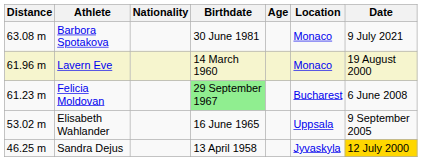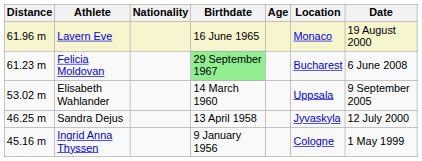- row: 63.08 m | Barbora Spotakova | 30 June 1981 | Monaco | 9 July 2021
Lavern Eve | Birthdate: 14 March 1960 -> 16 June 1965
Elisabeth Wahlander | Birthdate: 16 June 1965 -> 14 March 1960
Sandra Dejus | Date: gold background -> no background
+ row: 45.16 m | Ingrid Anna Thyssen | 9 January 1956 | Cologne | 1 May 1999
